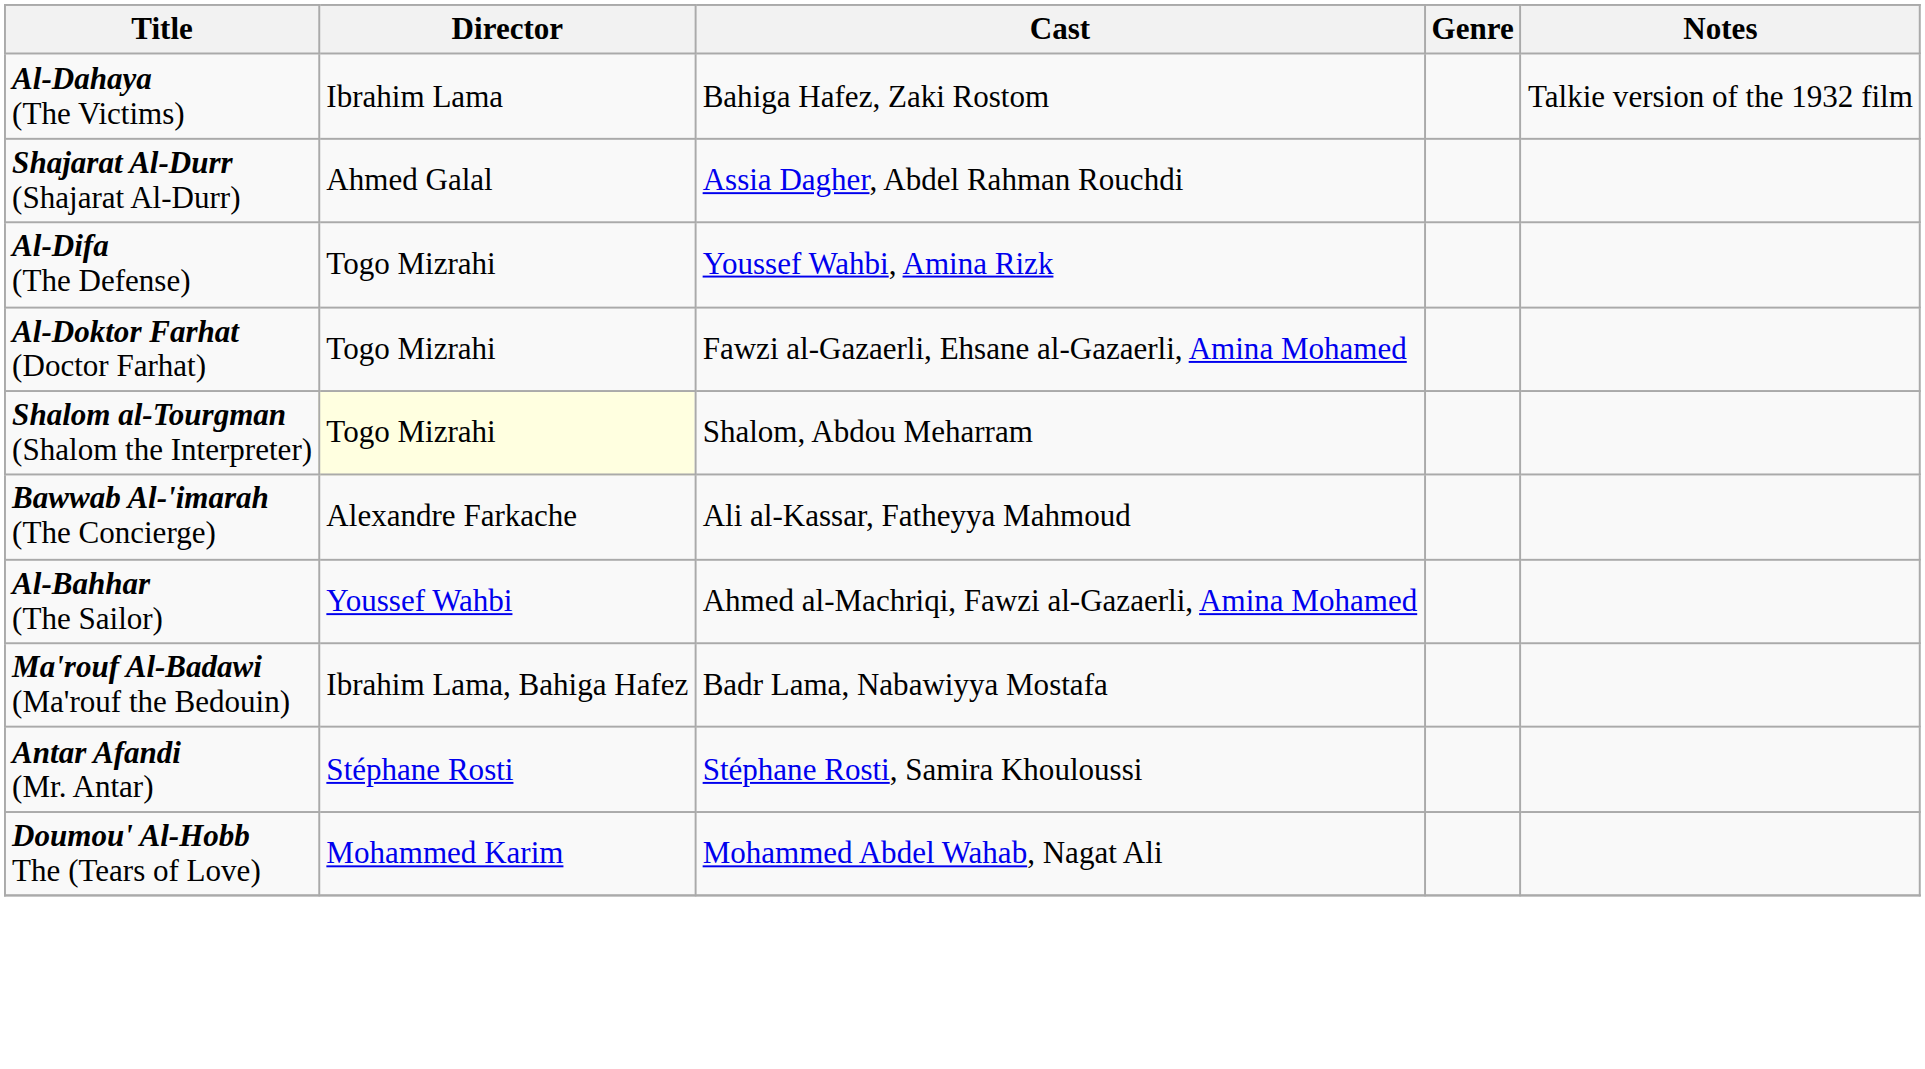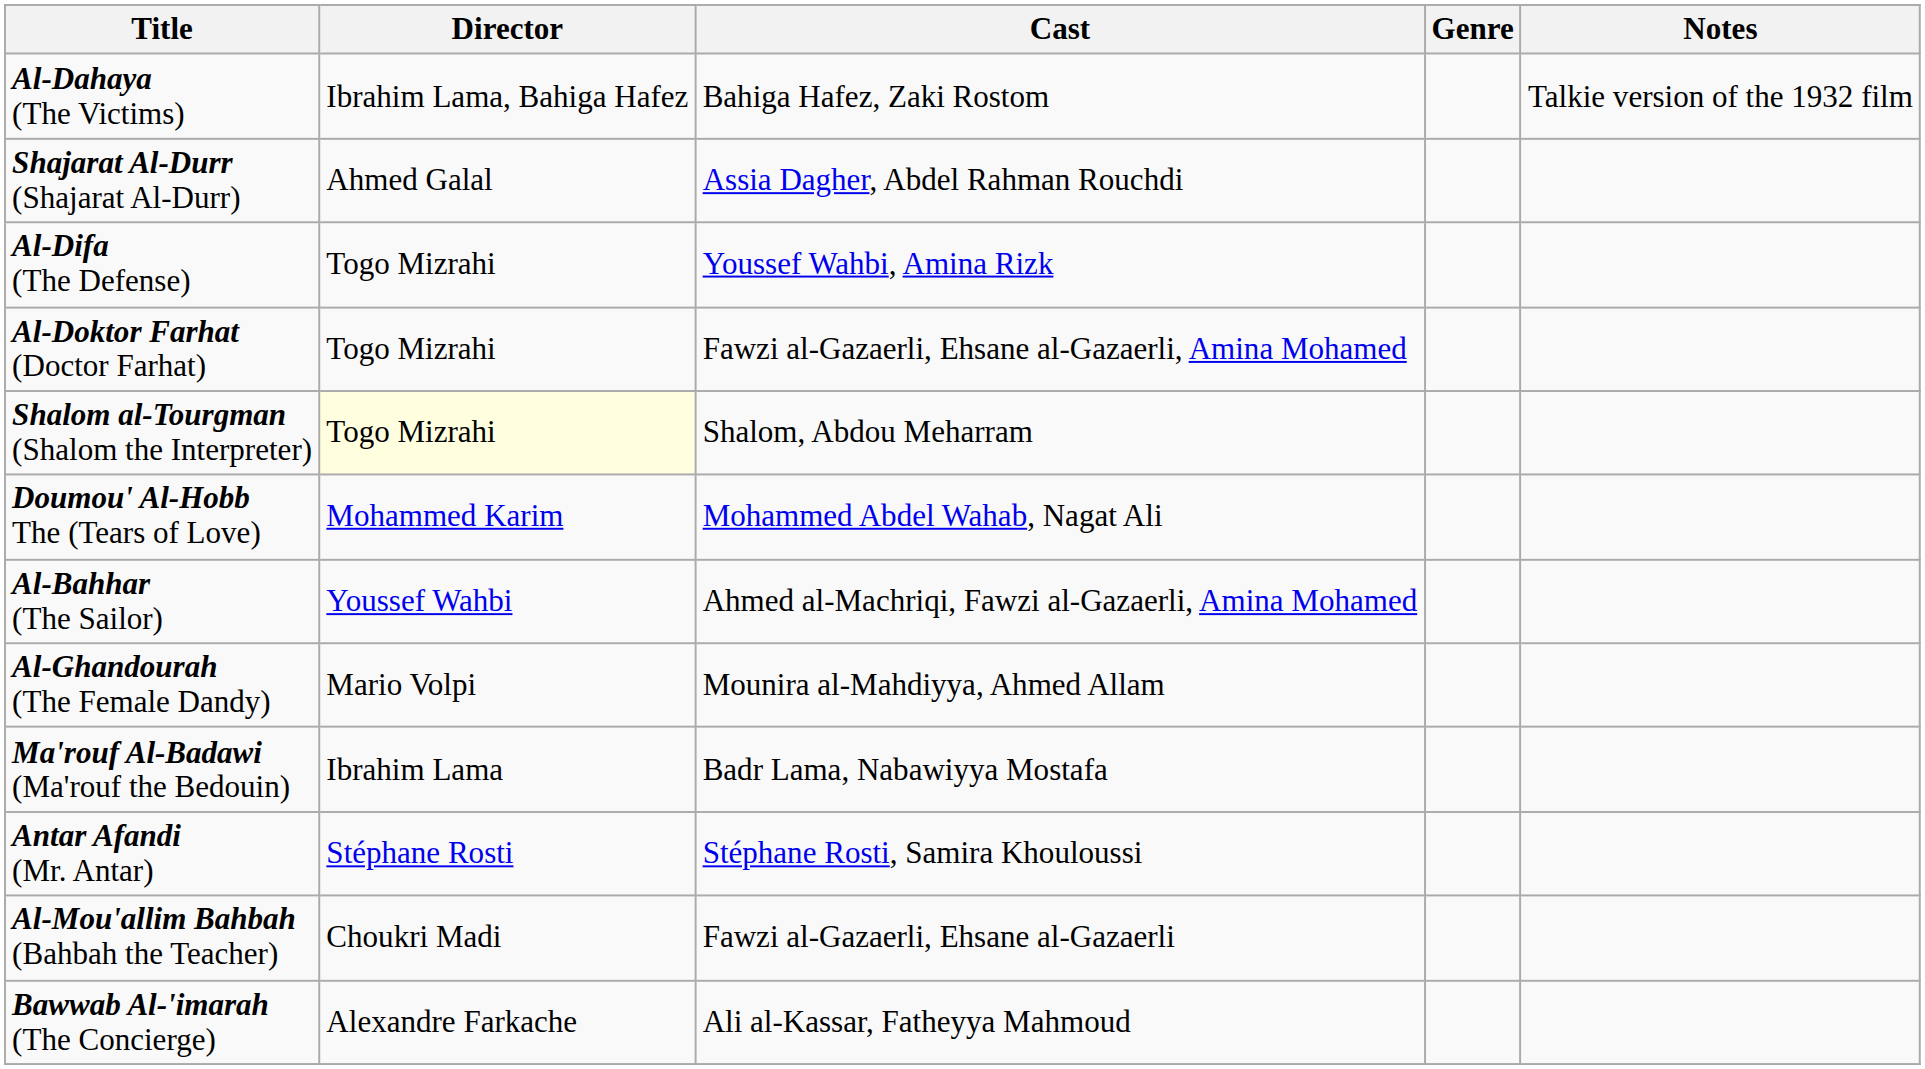Al-Dahaya (The Victims) | Director: Ibrahim Lama -> Ibrahim Lama, Bahiga Hafez
rows swapped: Bawwab Al-'imarah (The Concierge) <-> Doumou' Al-Hobb The (Tears of Love)
+ row: Al-Ghandourah (The Female Dandy) | Mario Volpi | Mounira al-Mahdiyya, Ahmed Allam
Ma'rouf Al-Badawi (Ma'rouf the Bedouin) | Director: Ibrahim Lama, Bahiga Hafez -> Ibrahim Lama
+ row: Al-Mou'allim Bahbah (Bahbah the Teacher) | Choukri Madi | Fawzi al-Gazaerli, Ehsane al-Gazaerli
